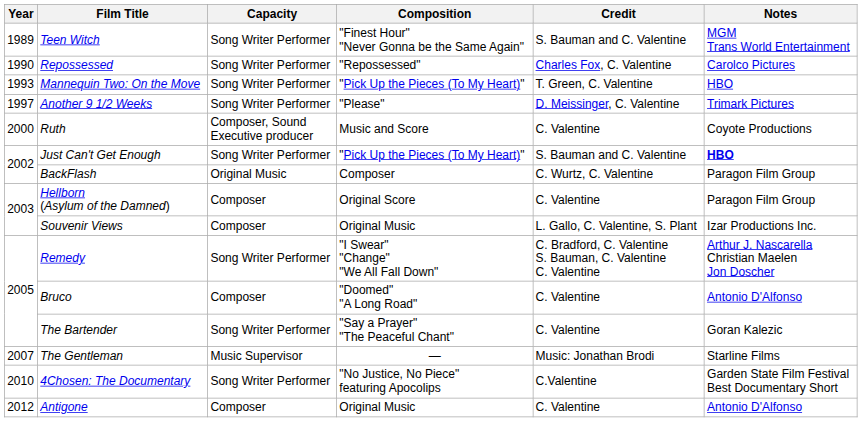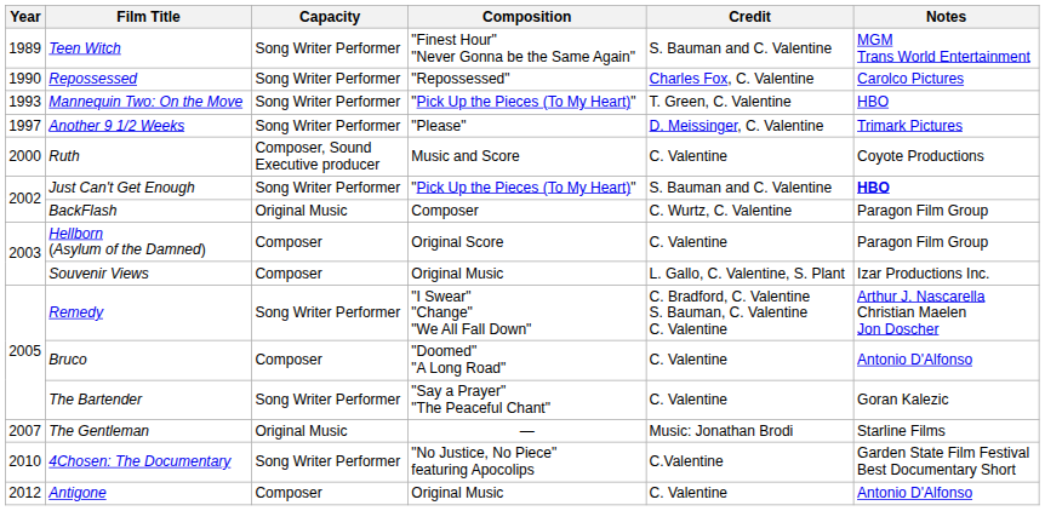The Gentleman | Capacity: Music Supervisor -> Original Music
